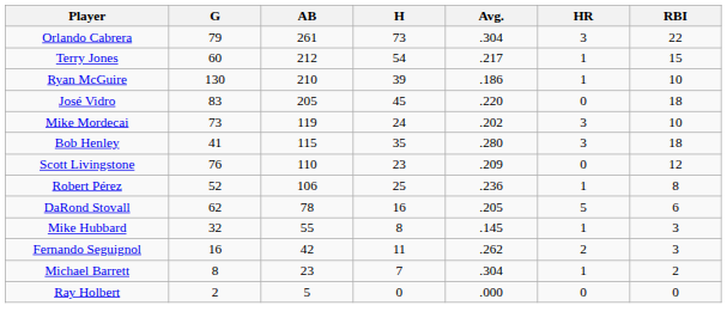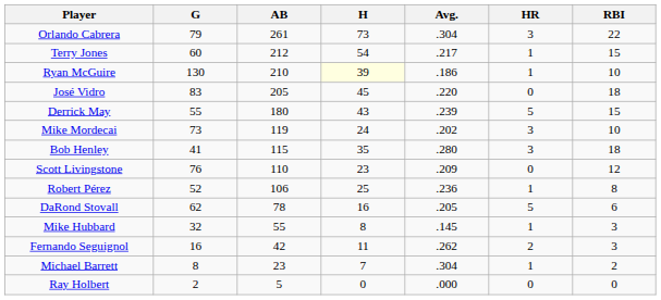Ryan McGuire | H: no background -> lightyellow background
+ row: Derrick May | 55 | 180 | 43 | .239 | 5 | 15
